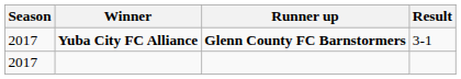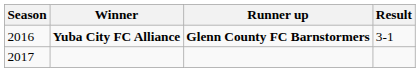Yuba City FC Alliance | Season: 2017 -> 2016
